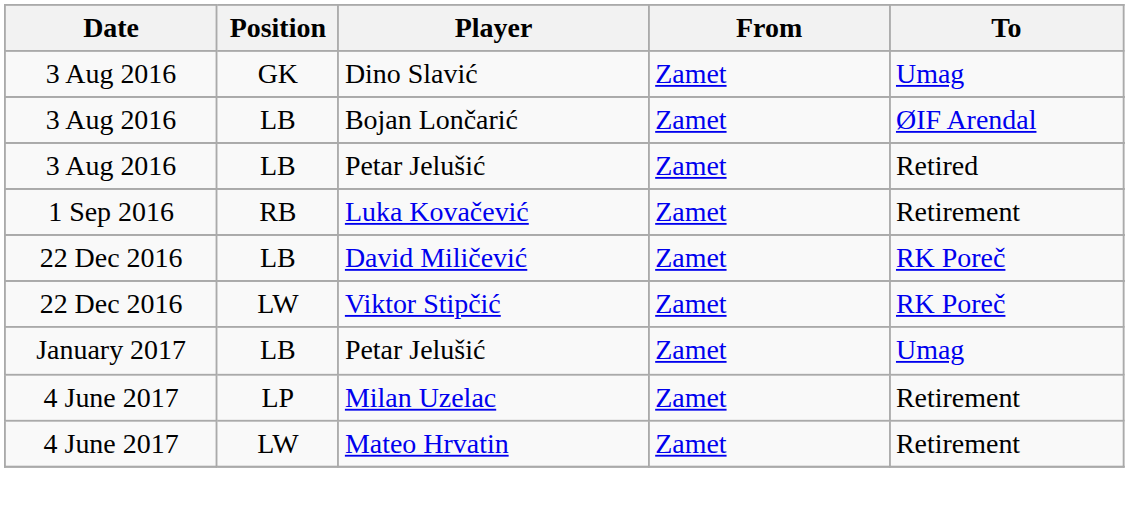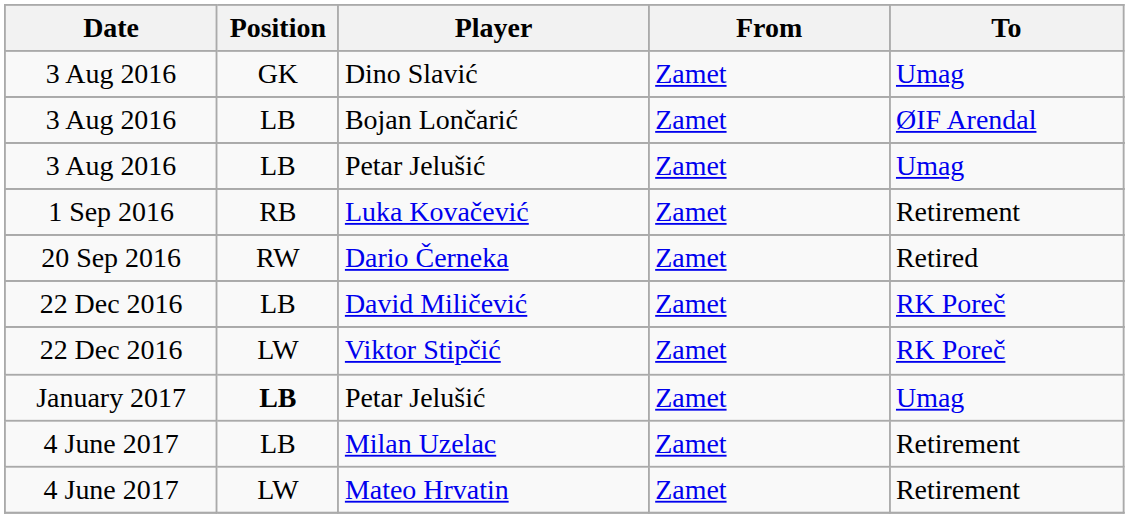3 Aug 2016 / Petar Jelušić | To: Retired -> Umag
+ row: 20 Sep 2016 | RW | Dario Černeka | Zamet | Retired
January 2017 / Petar Jelušić | Position: normal -> bold
Milan Uzelac | Position: LP -> LB
